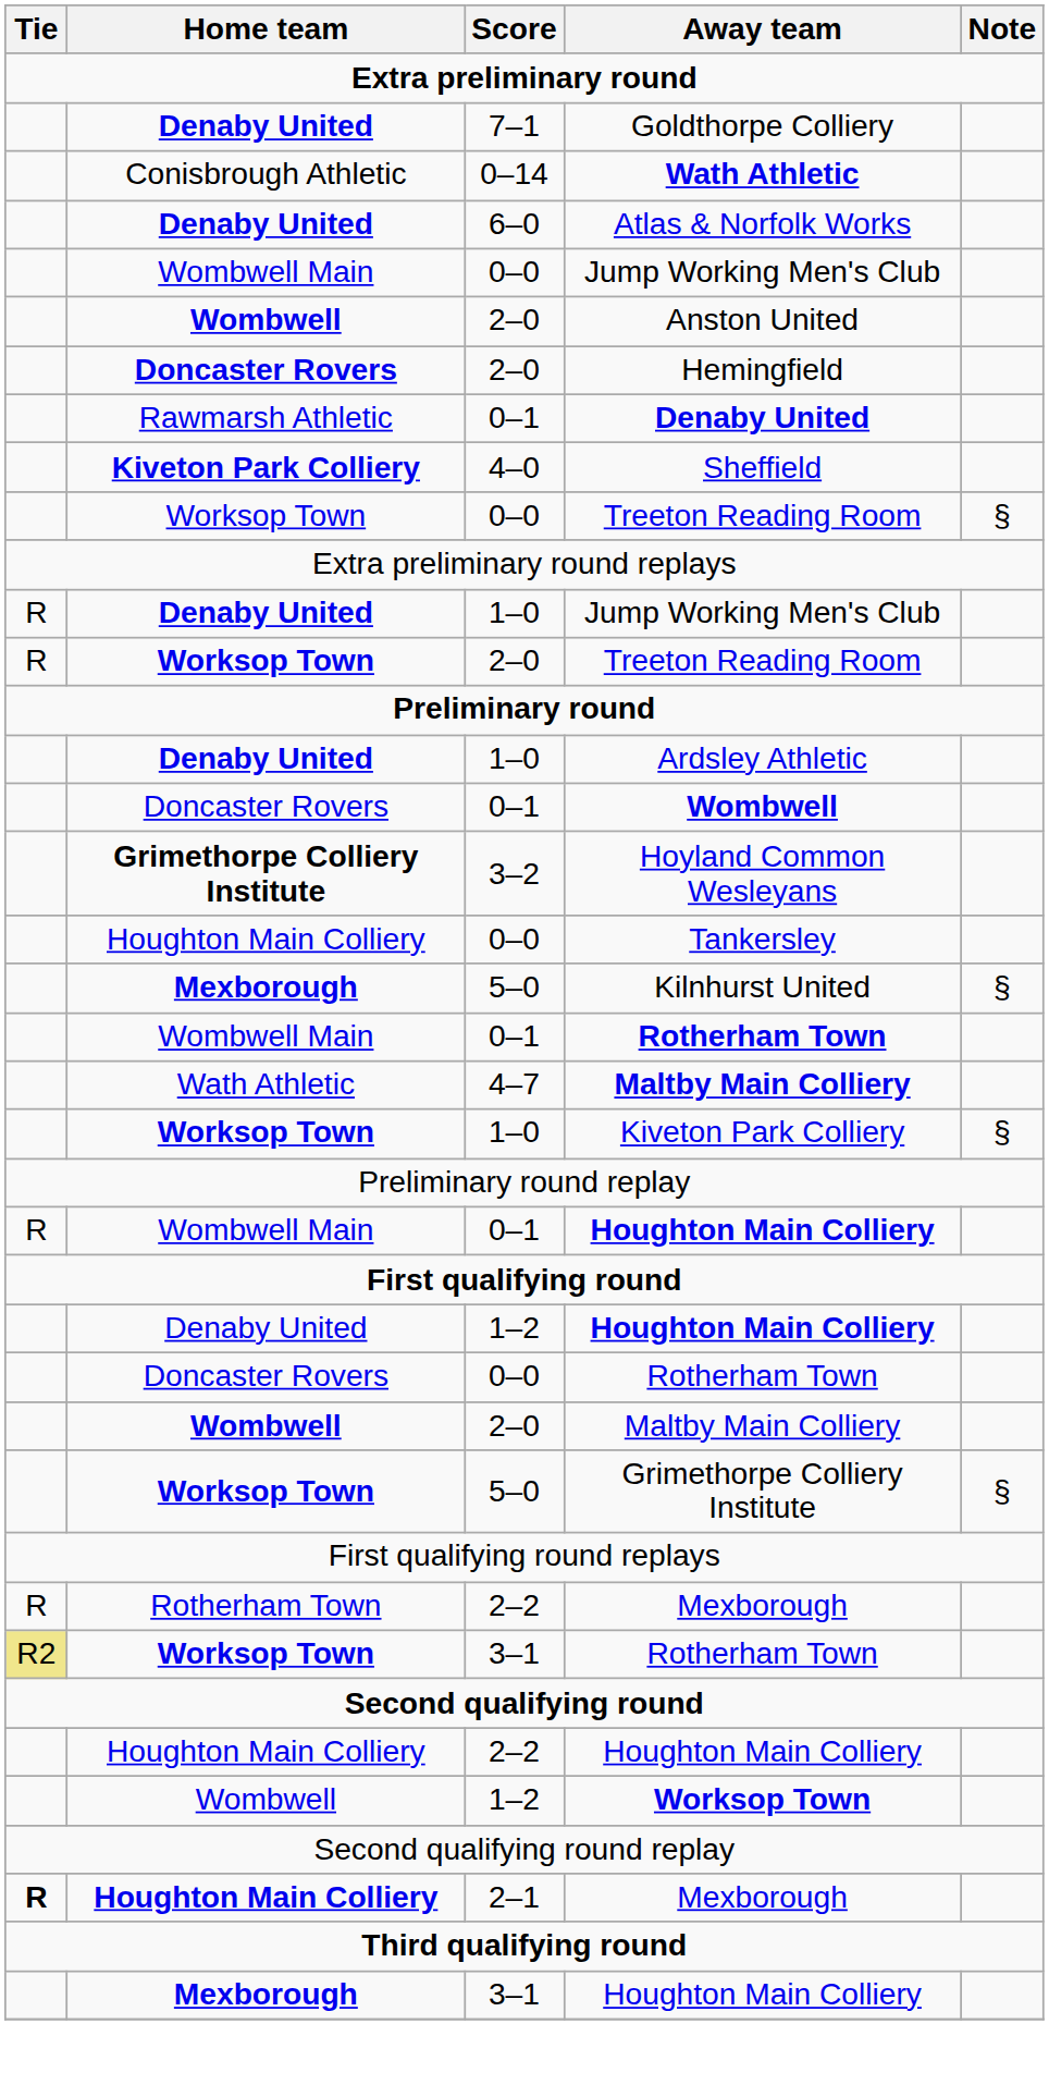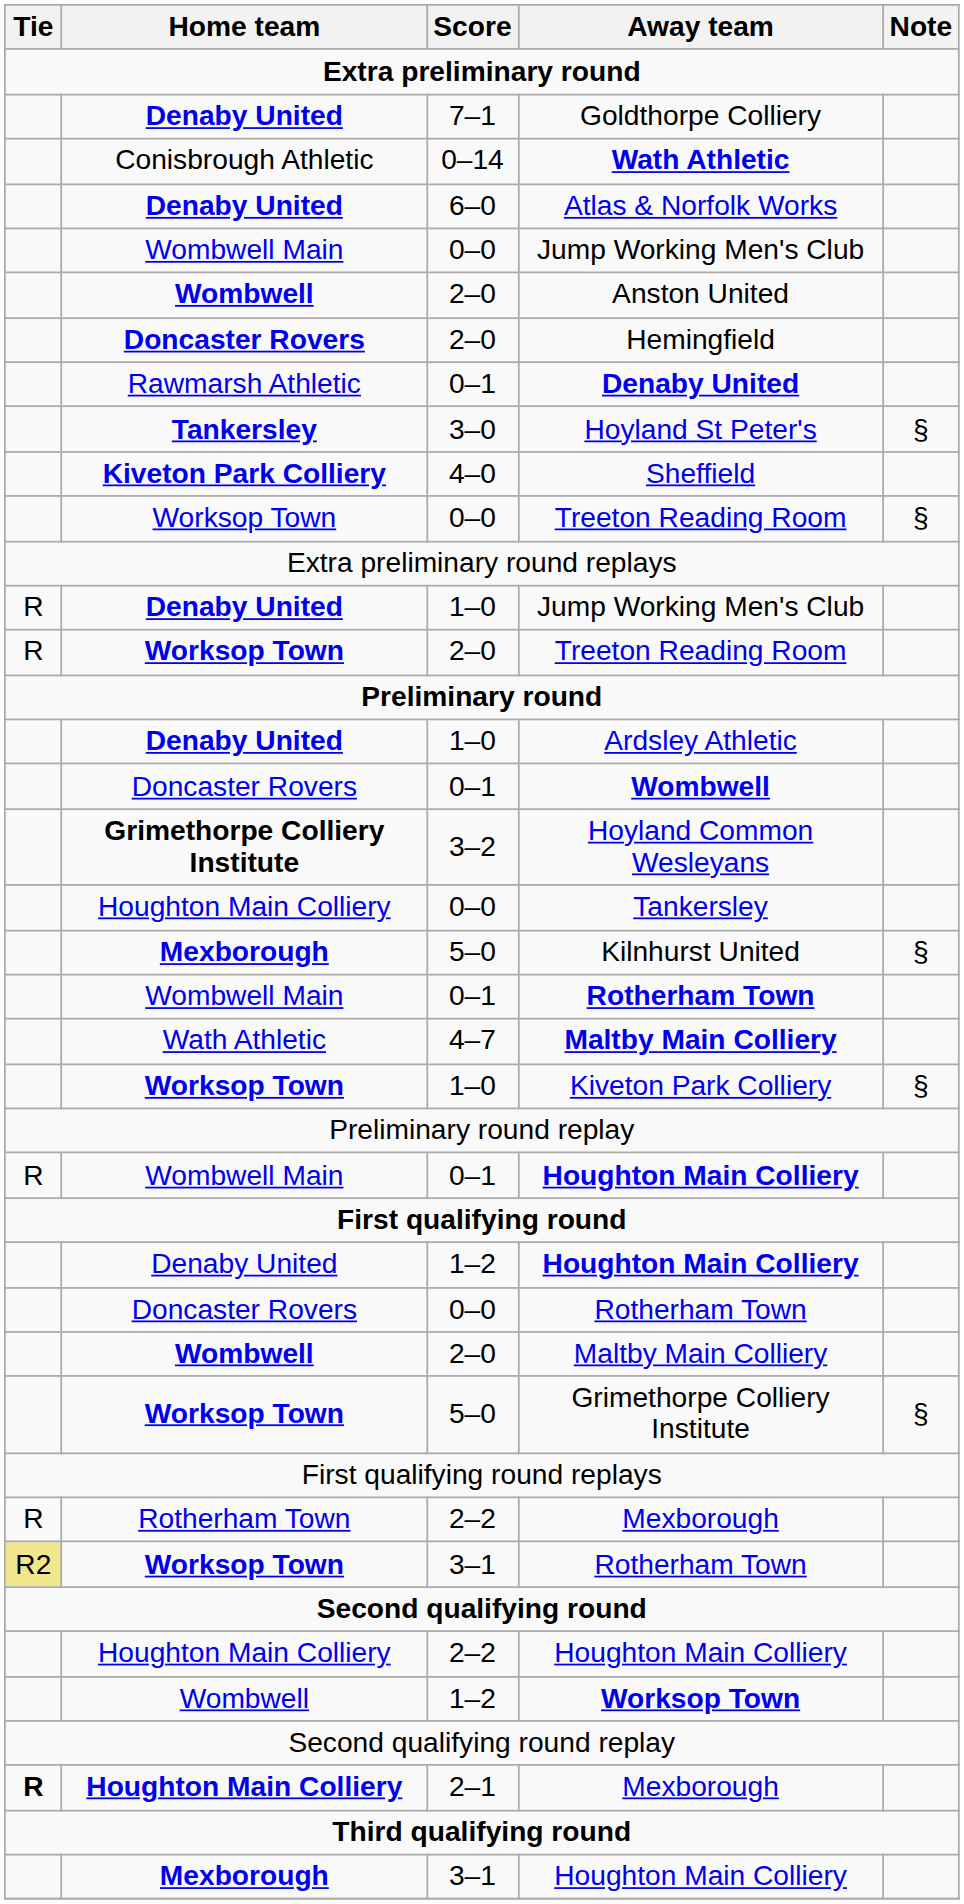+ row: Tankersley | 3–0 | Hoyland St Peter's | §
